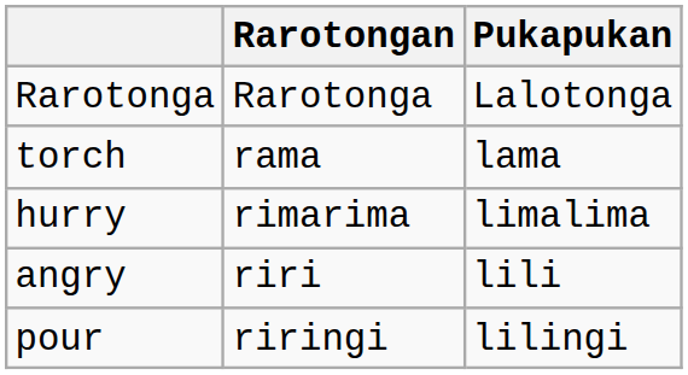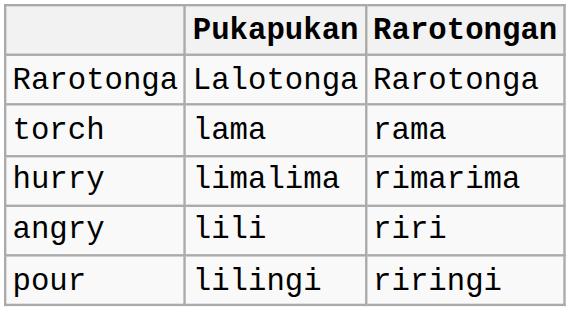columns swapped: Pukapukan <-> Rarotongan
